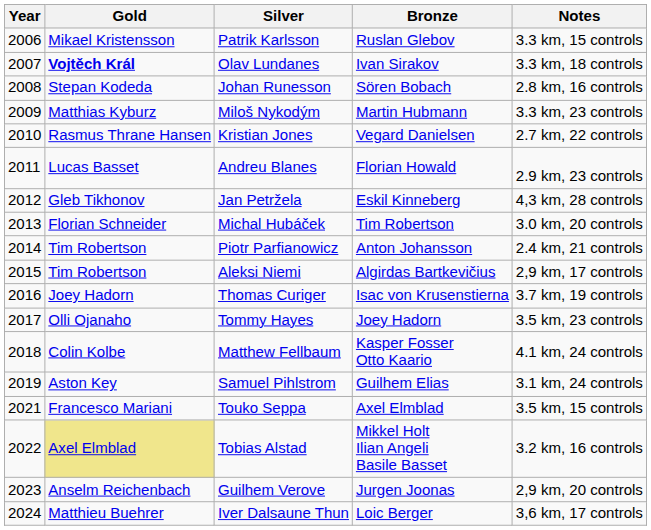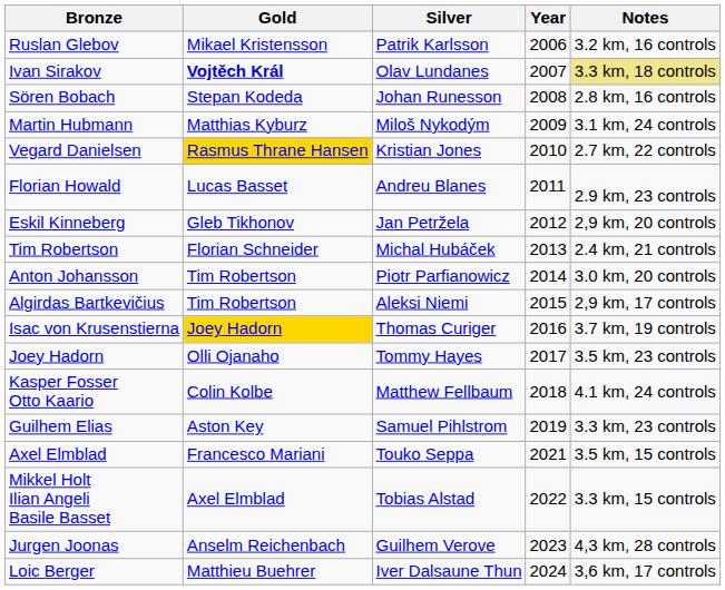columns swapped: Year <-> Bronze
Patrik Karlsson | Notes: 3.3 km, 15 controls -> 3.2 km, 16 controls
Olav Lundanes | Notes: no background -> khaki background
Miloš Nykodým | Notes: 3.3 km, 23 controls -> 3.1 km, 24 controls
Kristian Jones | Gold: no background -> gold background
Jan Petržela | Notes: 4,3 km, 28 controls -> 2,9 km, 20 controls
Michal Hubáček | Notes: 3.0 km, 20 controls -> 2.4 km, 21 controls
Piotr Parfianowicz | Notes: 2.4 km, 21 controls -> 3.0 km, 20 controls
Thomas Curiger | Gold: no background -> gold background
Samuel Pihlstrom | Notes: 3.1 km, 24 controls -> 3.3 km, 23 controls
Tobias Alstad | Gold: khaki background -> no background
Tobias Alstad | Notes: 3.2 km, 16 controls -> 3.3 km, 15 controls
Guilhem Verove | Notes: 2,9 km, 20 controls -> 4,3 km, 28 controls
